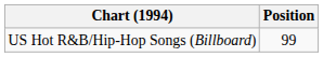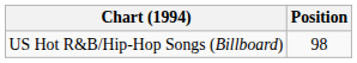US Hot R&B/Hip-Hop Songs (Billboard) | Position: 99 -> 98
